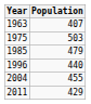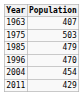1996 | Population: 440 -> 470
2004 | Population: 455 -> 454
